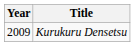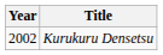Kurukuru Densetsu | Year: 2009 -> 2002
